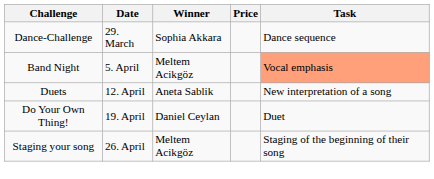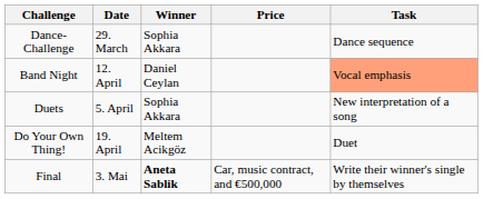Band Night | Date: 5. April -> 12. April
Band Night | Winner: Meltem Acikgöz -> Daniel Ceylan
Duets | Date: 12. April -> 5. April
Duets | Winner: Aneta Sablik -> Sophia Akkara
Do Your Own Thing! | Winner: Daniel Ceylan -> Meltem Acikgöz
- row: Staging your song | 26. April | Meltem Acikgöz | Staging of the beginning of their song
+ row: Final | 3. Mai | Aneta Sablik | Car, music contract, and €500,000 | Write their winner's single by themselves
